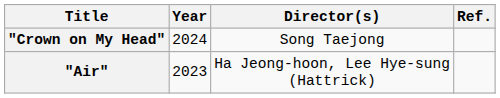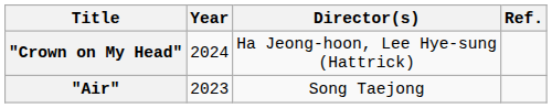"Crown on My Head" | Director(s): Song Taejong -> Ha Jeong-hoon, Lee Hye-sung (Hattrick)
"Air" | Director(s): Ha Jeong-hoon, Lee Hye-sung (Hattrick) -> Song Taejong
